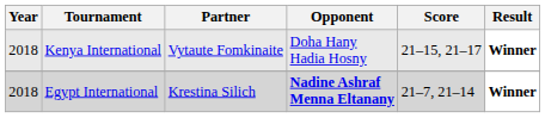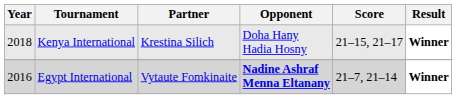Kenya International | Partner: Vytaute Fomkinaite -> Krestina Silich
Egypt International | Year: 2018 -> 2016
Egypt International | Partner: Krestina Silich -> Vytaute Fomkinaite
